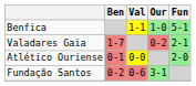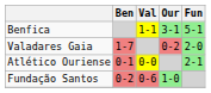Benfica | Our: 1-0 -> 3-1
Valadares Gaia | Fun: 2-1 -> 2-0
Atlético Ouriense | Fun: 2-0 -> 2-1
Fundação Santos | Our: 3-1 -> 1-0
